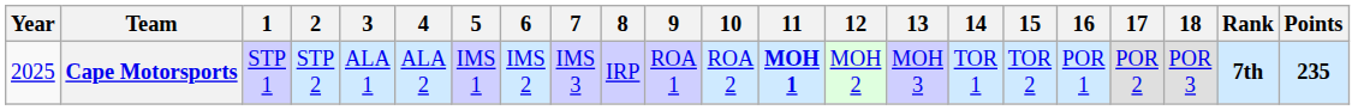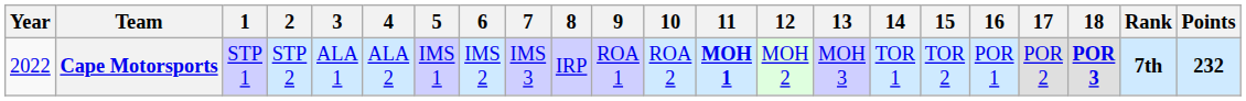Cape Motorsports | Year: 2025 -> 2022
Cape Motorsports | 18: normal -> bold
Cape Motorsports | Points: 235 -> 232
